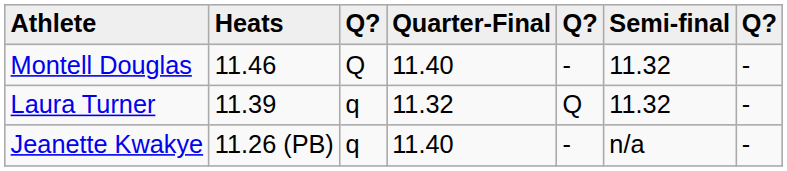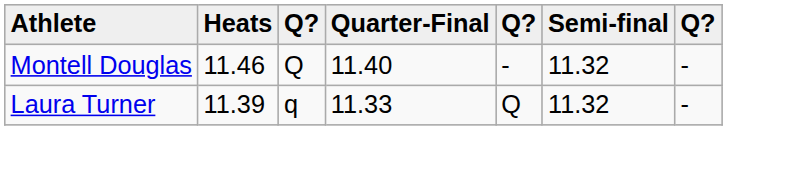Laura Turner | Quarter-Final: 11.32 -> 11.33
- row: Jeanette Kwakye | 11.26 (PB) | q | 11.40 | - | n/a | -
